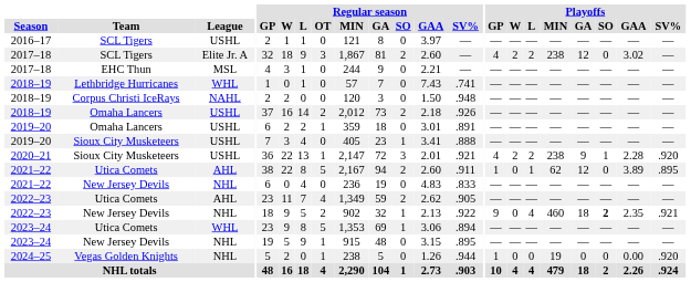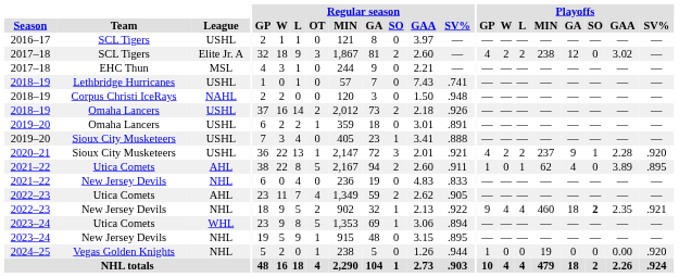2018–19 / Lethbridge Hurricanes | League: WHL -> USHL
2020–21 | Playoffs / MIN: 238 -> 237
2021–22 / Utica Comets | Playoffs / GA: 12 -> 4
2022–23 / New Jersey Devils | Playoffs / W: 0 -> 4
